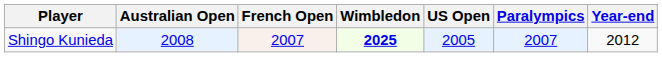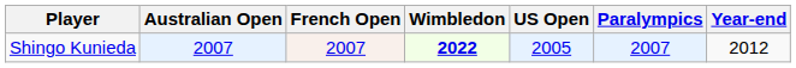Shingo Kunieda | Australian Open: 2008 -> 2007
Shingo Kunieda | Wimbledon: 2025 -> 2022
